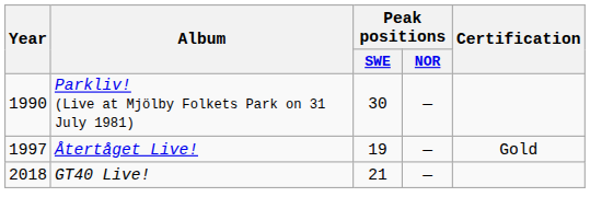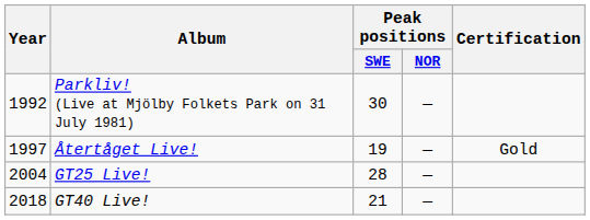Parkliv! (Live at Mjölby Folkets Park on 31 July 1981) | Year: 1990 -> 1992
+ row: 2004 | GT25 Live! | 28 | —
